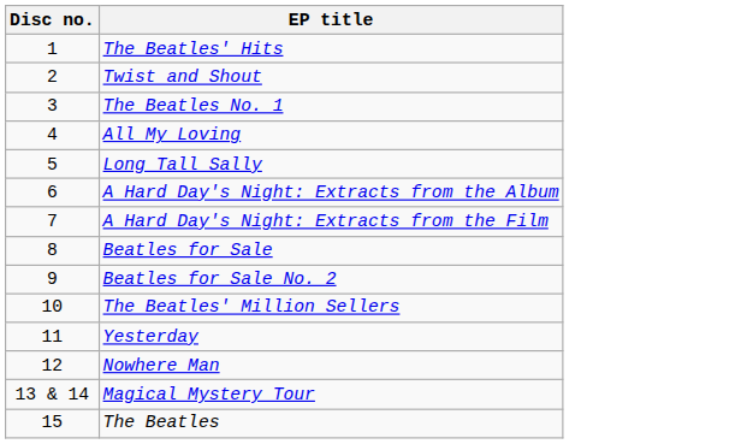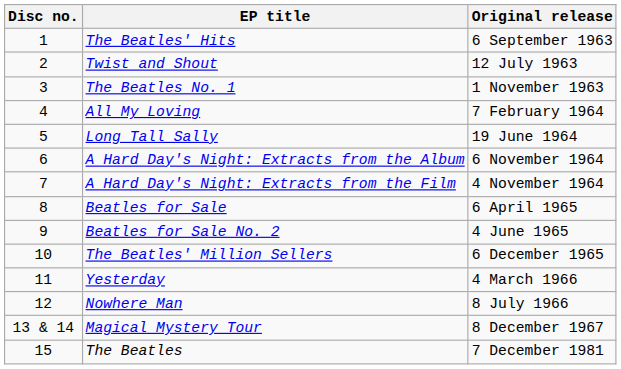+ column: Original release | 6 September 1963 | 12 July 1963 | 1 November 1963 | 7 February 1964 | 19 June 1964 | 6 November 1964 | 4 November 1964 | 6 April 1965 | 4 June 1965 | 6 December 1965 | 4 March 1966 | 8 July 1966 | 8 December 1967 | 7 December 1981
